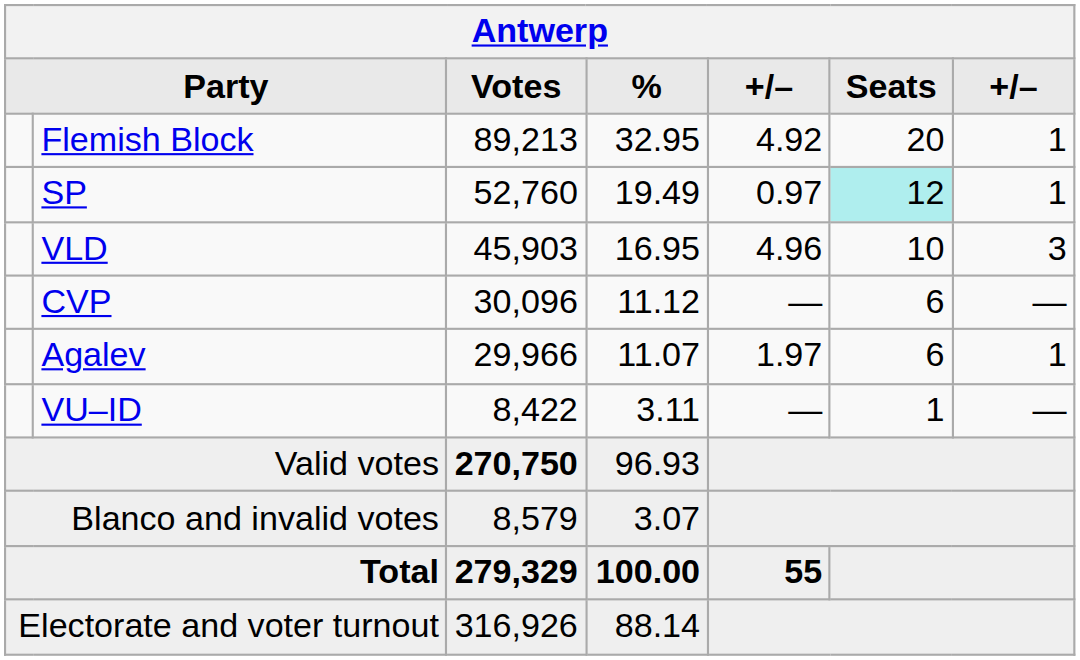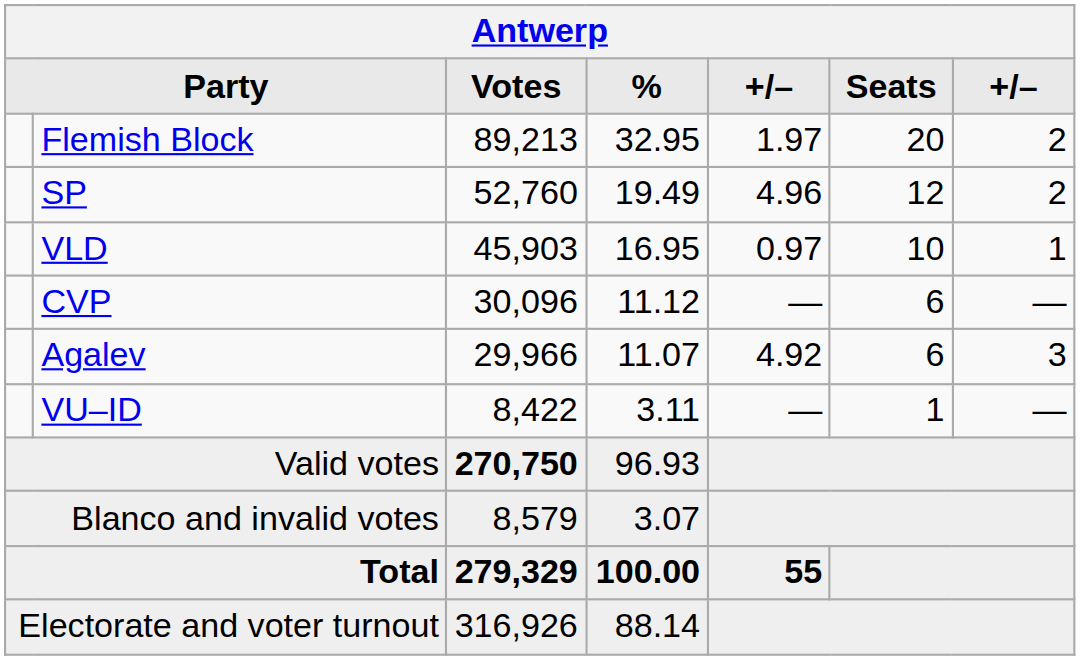Flemish Block | column 5: 4.92 -> 1.97
Flemish Block | column 7: 1 -> 2
SP | column 5: 0.97 -> 4.96
SP | Seats: paleturquoise background -> no background
SP | column 7: 1 -> 2
VLD | column 5: 4.96 -> 0.97
VLD | column 7: 3 -> 1
Agalev | column 5: 1.97 -> 4.92
Agalev | column 7: 1 -> 3
